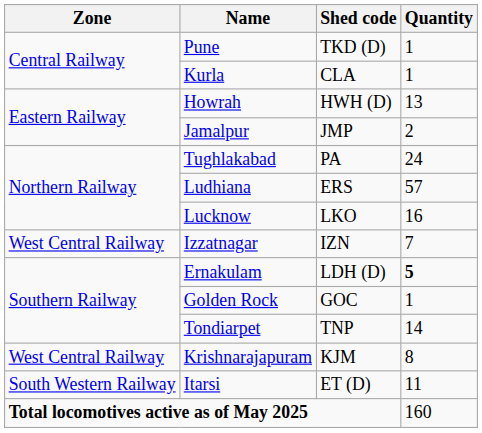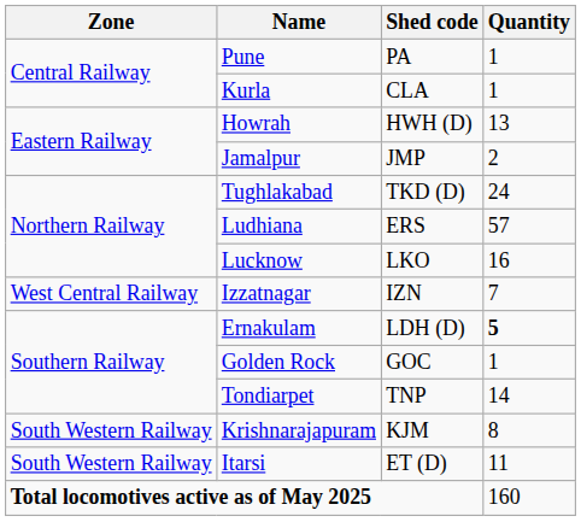Pune | Shed code: TKD (D) -> PA
Tughlakabad | Shed code: PA -> TKD (D)
Krishnarajapuram | Zone: West Central Railway -> South Western Railway
